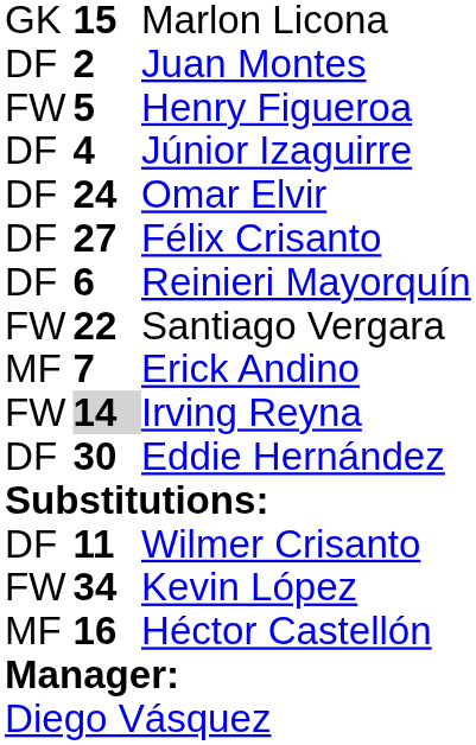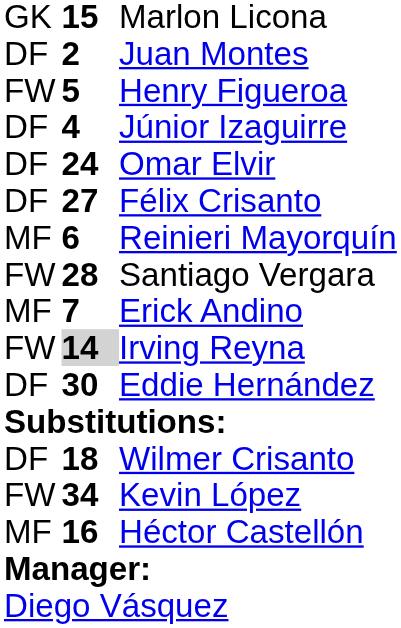Reinieri Mayorquín | column 1: DF -> MF
Santiago Vergara | column 2: 22 -> 28
Wilmer Crisanto | column 2: 11 -> 18
